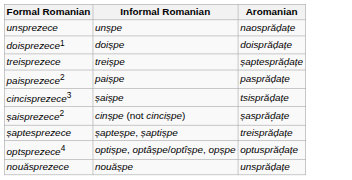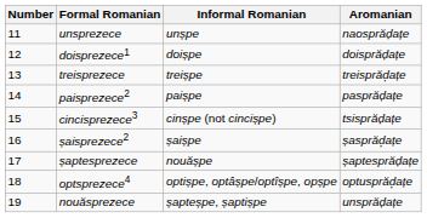+ column: Number | 11 | 12 | 13 | 14 | 15 | 16 | 17 | 18 | 19
treisprezece | Aromanian: șaptesprăd̦ațe -> treisprăd̦ațe
cincisprezece3 | Informal Romanian: șaișpe -> cinșpe (not cincișpe)
șaisprezece2 | Informal Romanian: cinșpe (not cincișpe) -> șaișpe
șaptesprezece | Informal Romanian: șapteșpe, șaptișpe -> nouășpe
șaptesprezece | Aromanian: treisprăd̦ațe -> șaptesprăd̦ațe
nouăsprezece | Informal Romanian: nouășpe -> șapteșpe, șaptișpe
